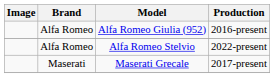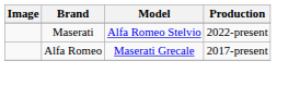- row: Alfa Romeo | Alfa Romeo Giulia (952) | 2016-present
Alfa Romeo Stelvio | Brand: Alfa Romeo -> Maserati
Maserati Grecale | Brand: Maserati -> Alfa Romeo
